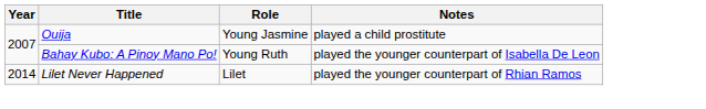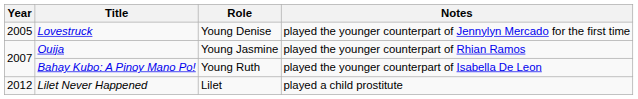+ row: 2005 | Lovestruck | Young Denise | played the younger counterpart of Jennylyn Mercado for the first time
Ouija | Notes: played a child prostitute -> played the younger counterpart of Rhian Ramos
Lilet Never Happened | Year: 2014 -> 2012
Lilet Never Happened | Notes: played the younger counterpart of Rhian Ramos -> played a child prostitute
